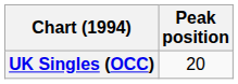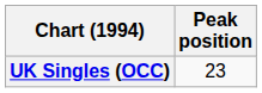UK Singles (OCC) | Peak position: 20 -> 23
